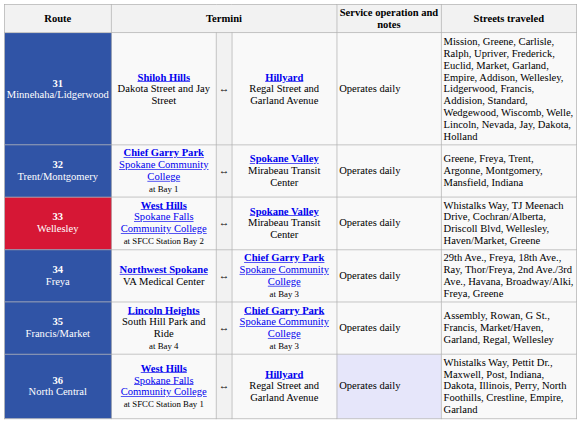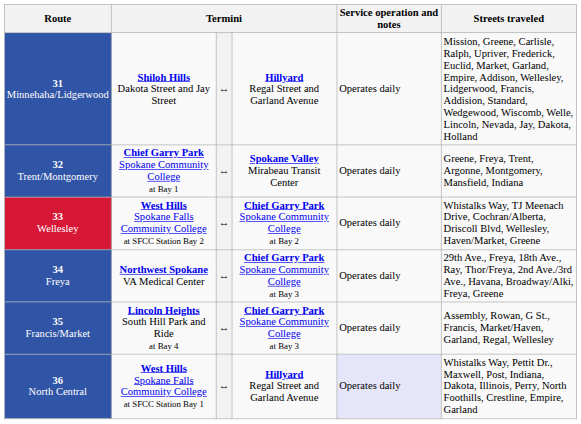33 Wellesley | column 4: Spokane Valley Mirabeau Transit Center -> Chief Garry Park Spokane Community College at Bay 2
